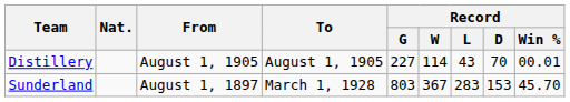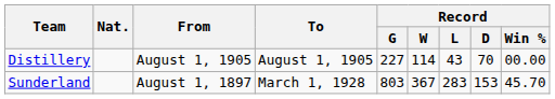Distillery | Record / Win %: 00.01 -> 00.00
